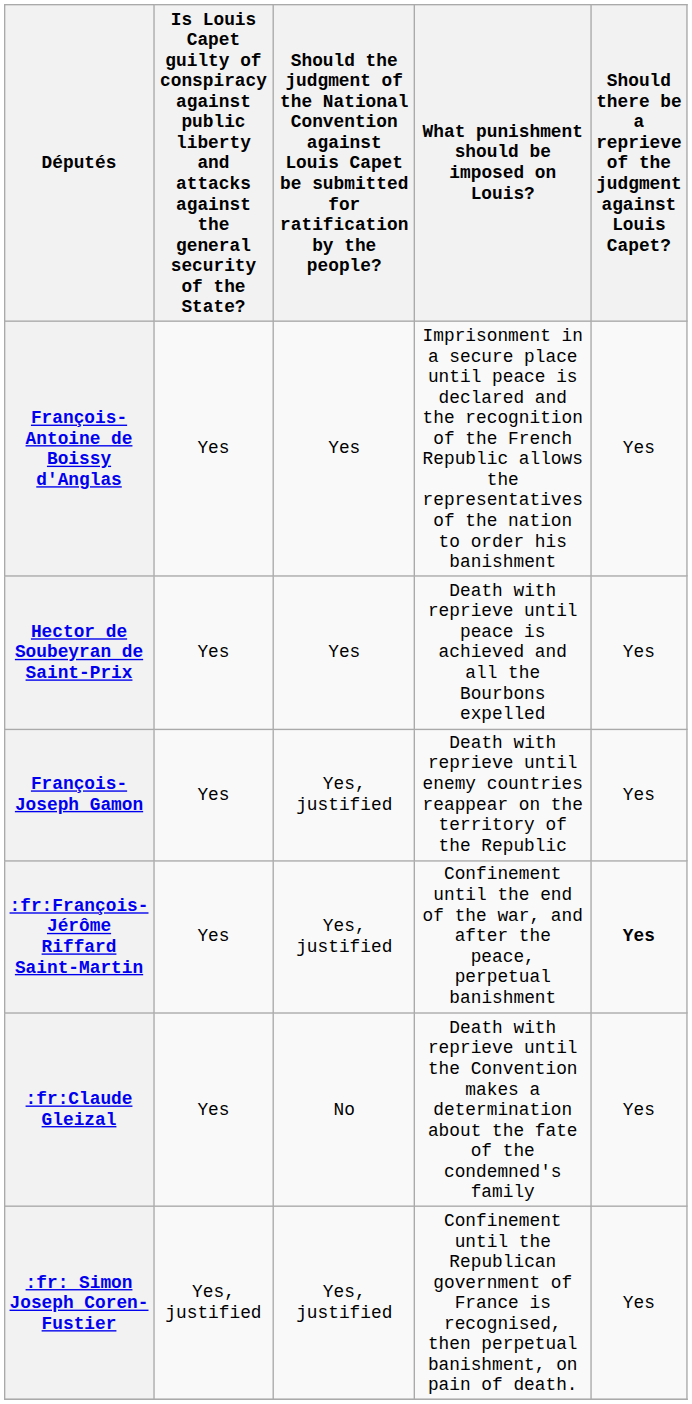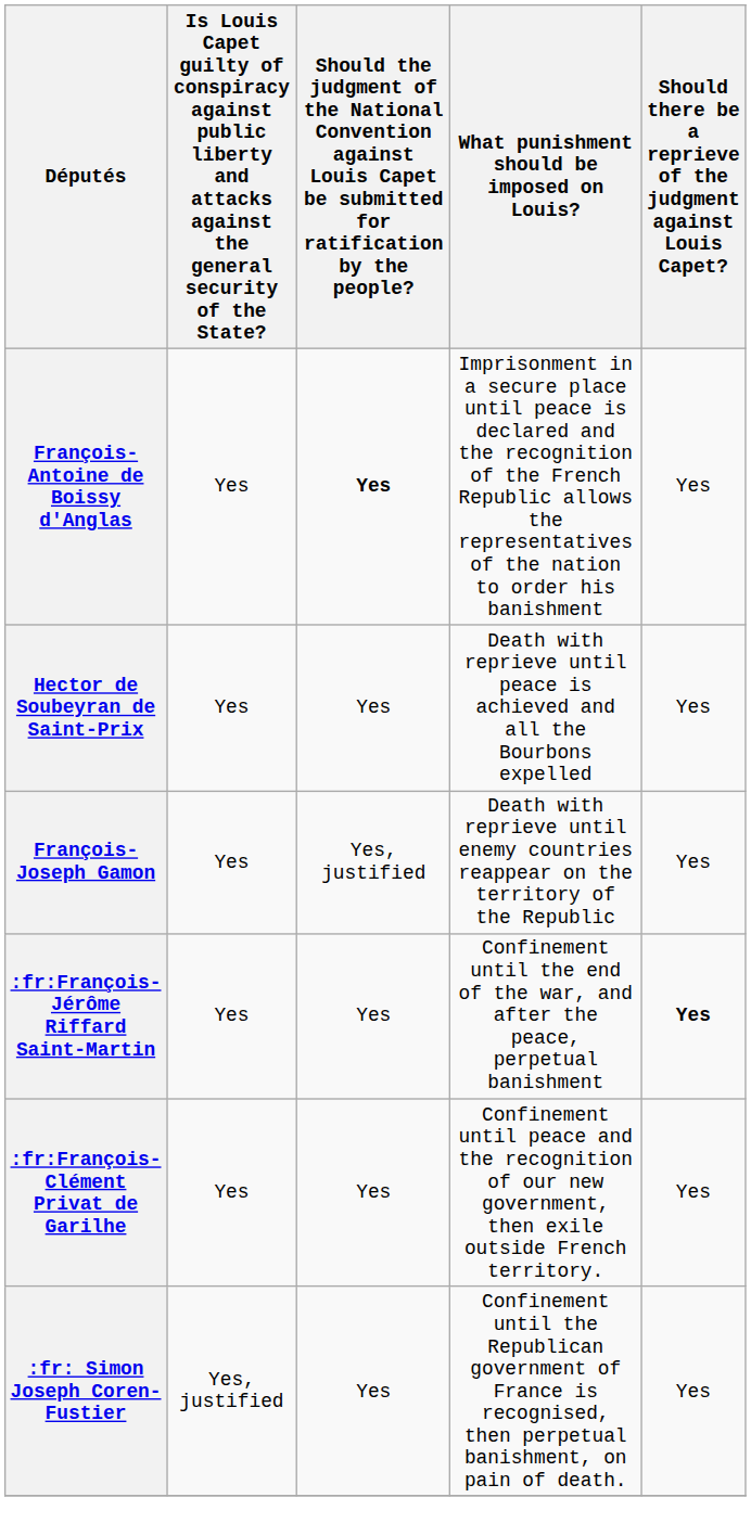François-Antoine de Boissy d'Anglas | column 3: normal -> bold
:fr:François-Jérôme Riffard Saint-Martin | column 3: Yes, justified -> Yes
+ row: :fr:François-Clément Privat de Garilhe | Yes | Yes | Confinement until peace and the recognition of our new government, then exile outside French territory. | Yes
- row: :fr:Claude Gleizal | Yes | No | Death with reprieve until the Convention makes a determination about the fate of the condemned's family | Yes
:fr: Simon Joseph Coren-Fustier | column 3: Yes, justified -> Yes
